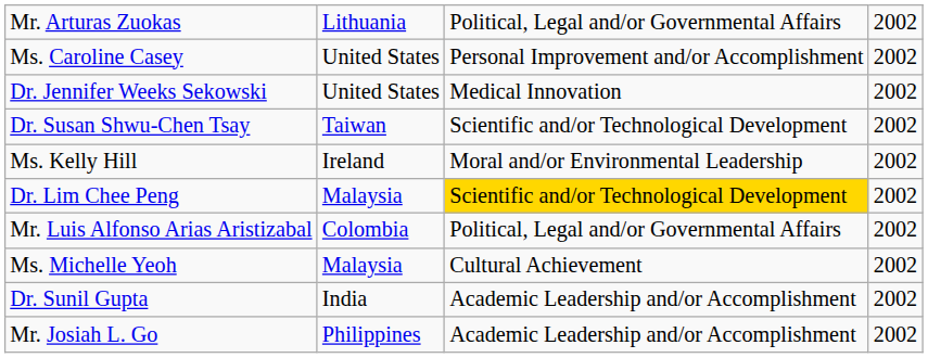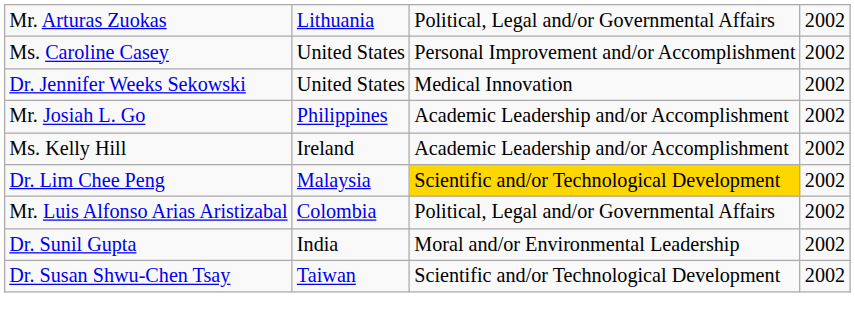rows swapped: Mr. Josiah L. Go <-> Dr. Susan Shwu-Chen Tsay
Ms. Kelly Hill | column 3: Moral and/or Environmental Leadership -> Academic Leadership and/or Accomplishment
- row: Ms. Michelle Yeoh | Malaysia | Cultural Achievement | 2002
Dr. Sunil Gupta | column 3: Academic Leadership and/or Accomplishment -> Moral and/or Environmental Leadership
